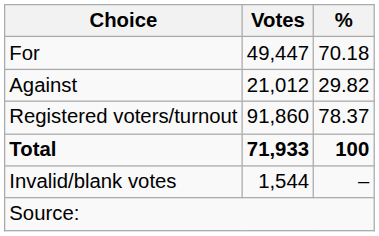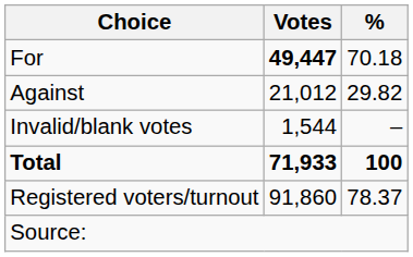For | Votes: normal -> bold
rows swapped: Invalid/blank votes <-> Registered voters/turnout
